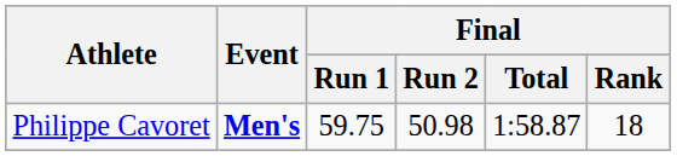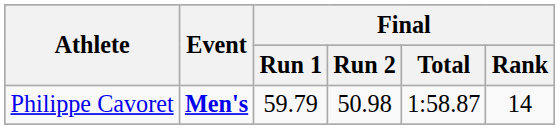Philippe Cavoret | Final / Run 1: 59.75 -> 59.79
Philippe Cavoret | Final / Rank: 18 -> 14
